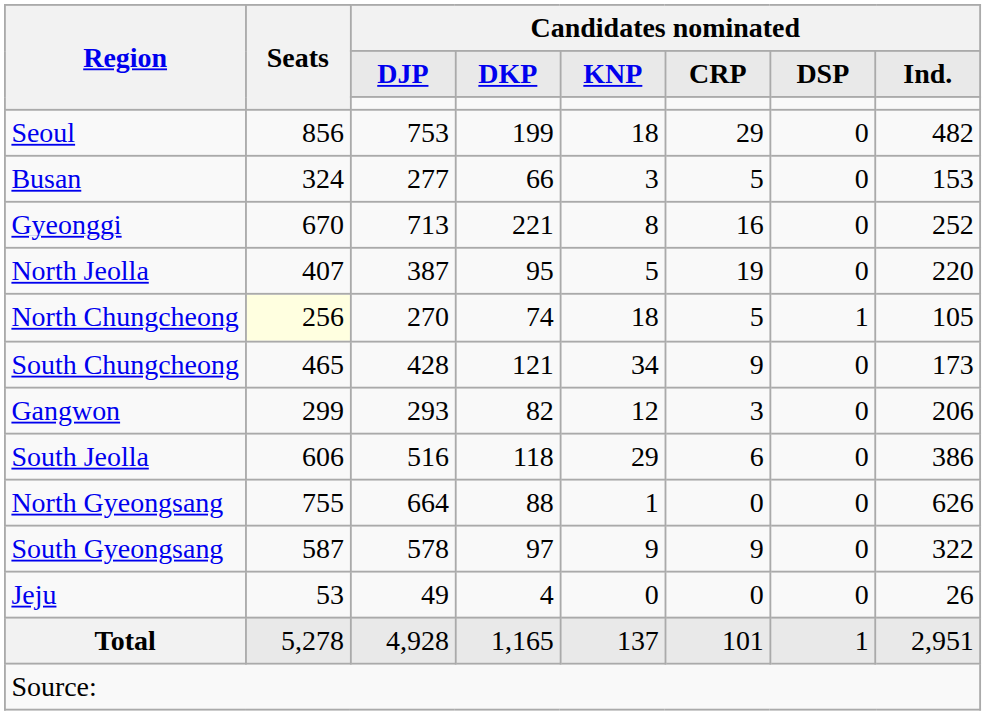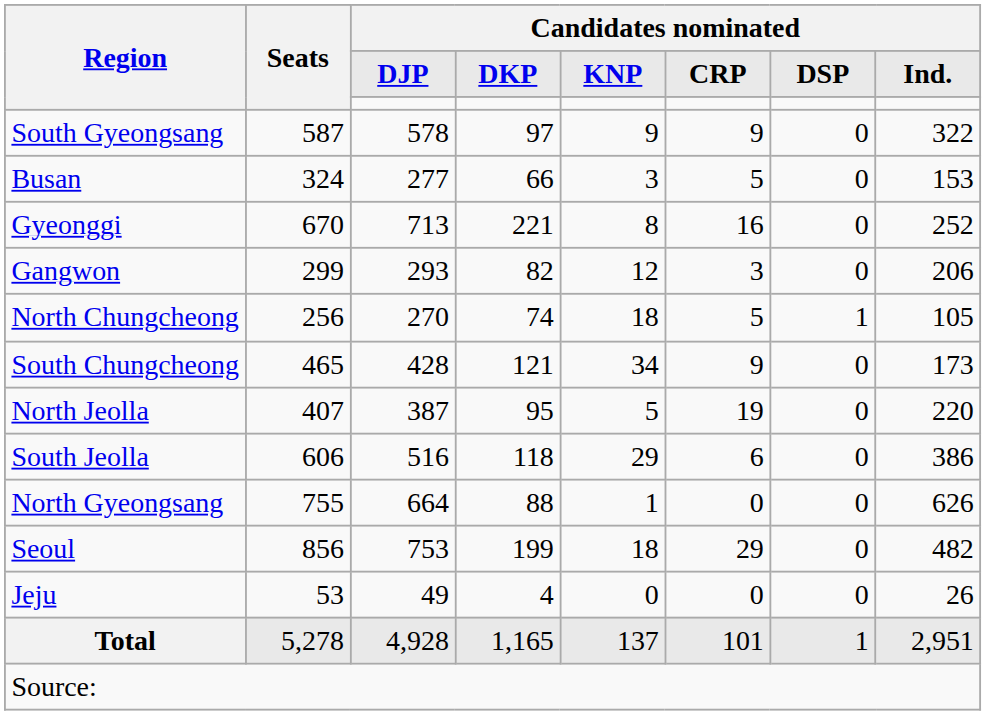rows swapped: Seoul <-> South Gyeongsang
rows swapped: Gangwon <-> North Jeolla
North Chungcheong | Seats: lightyellow background -> no background
